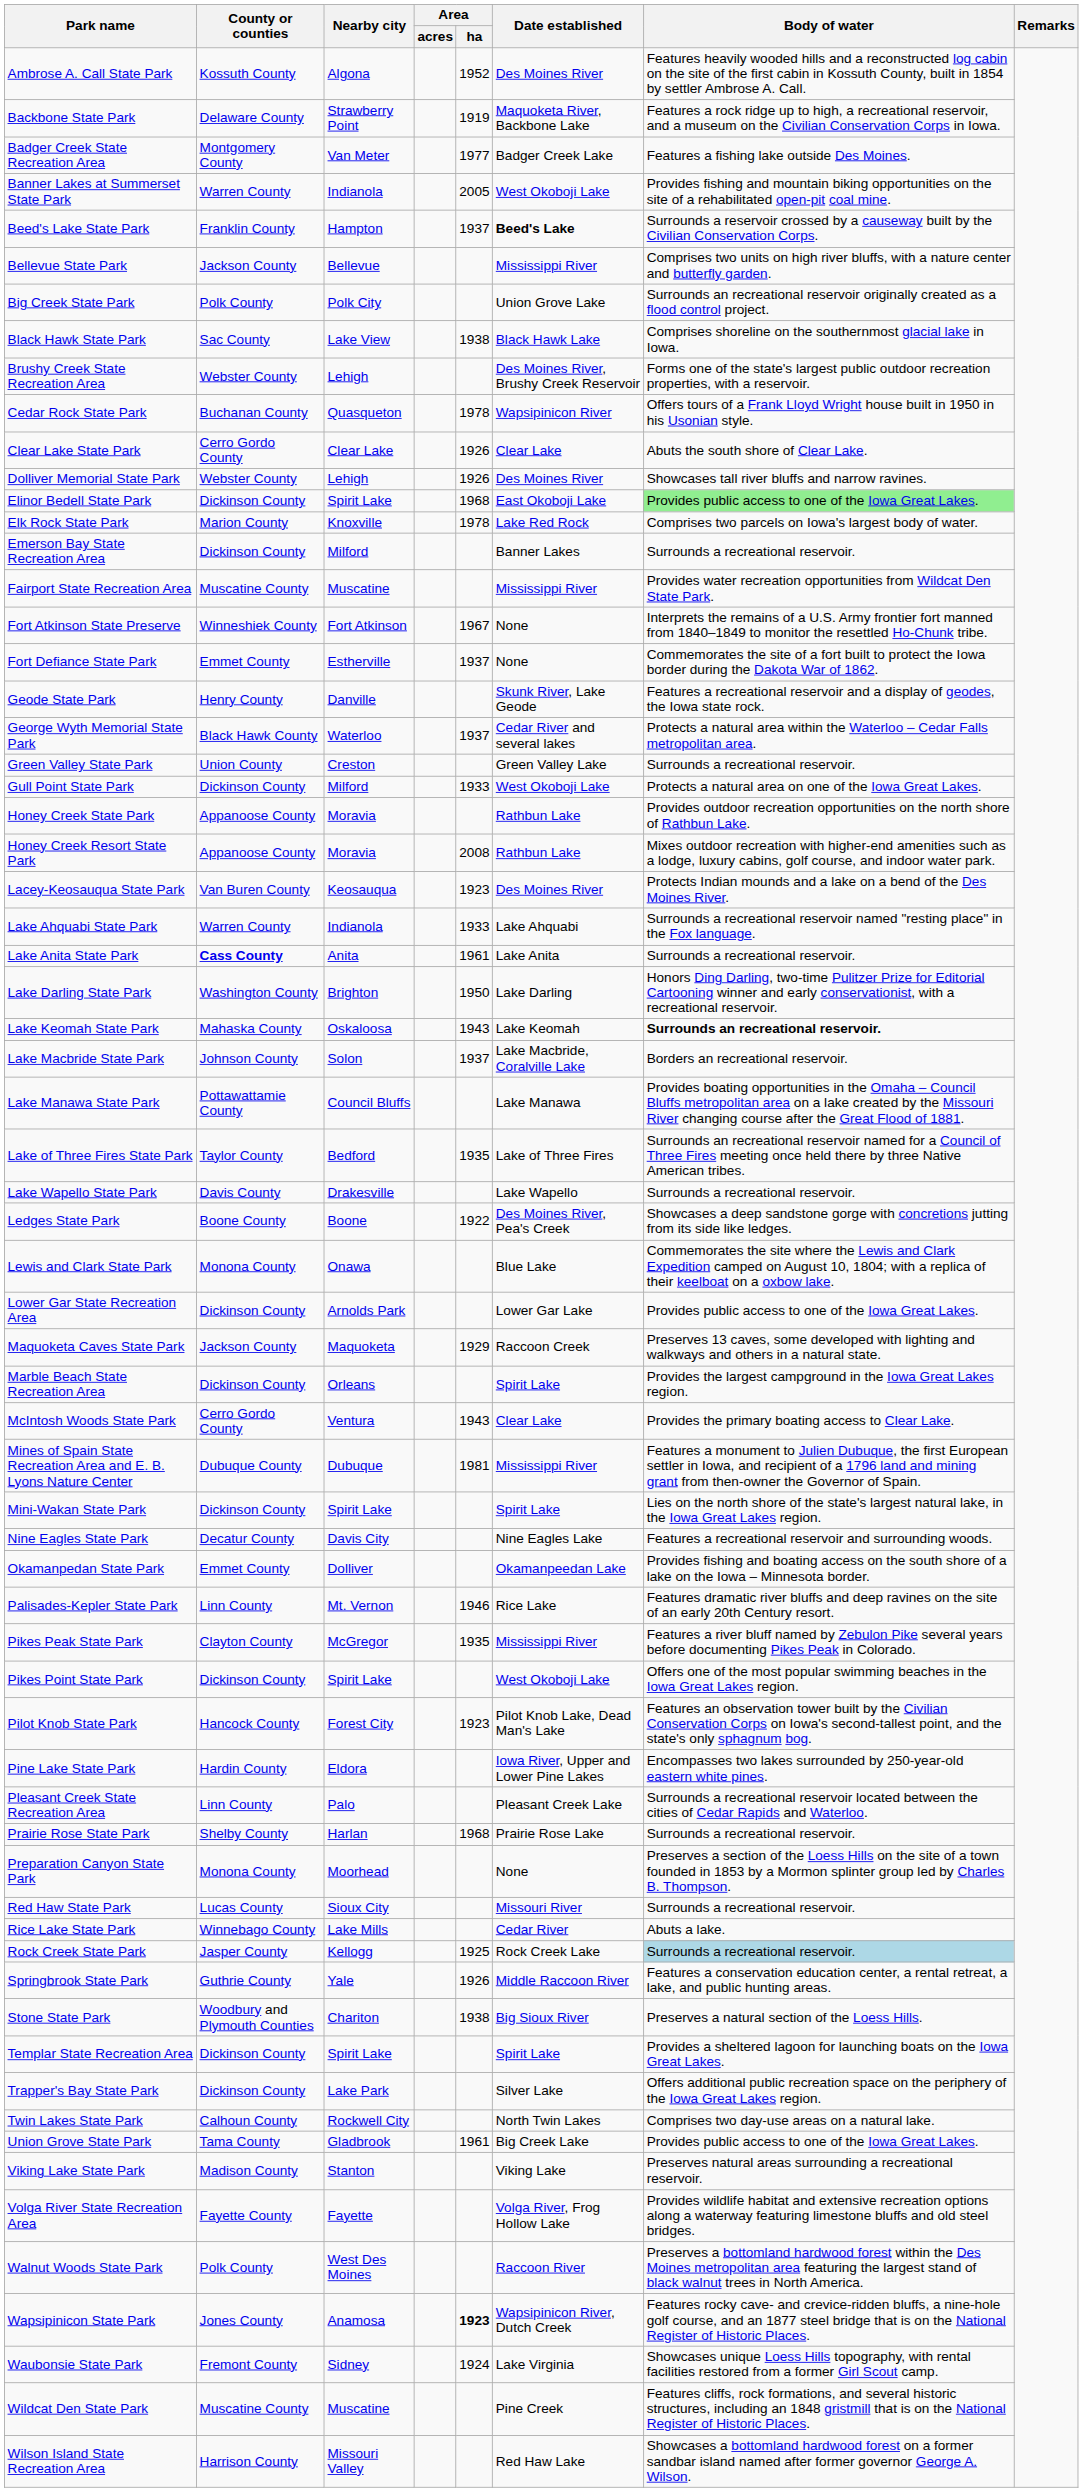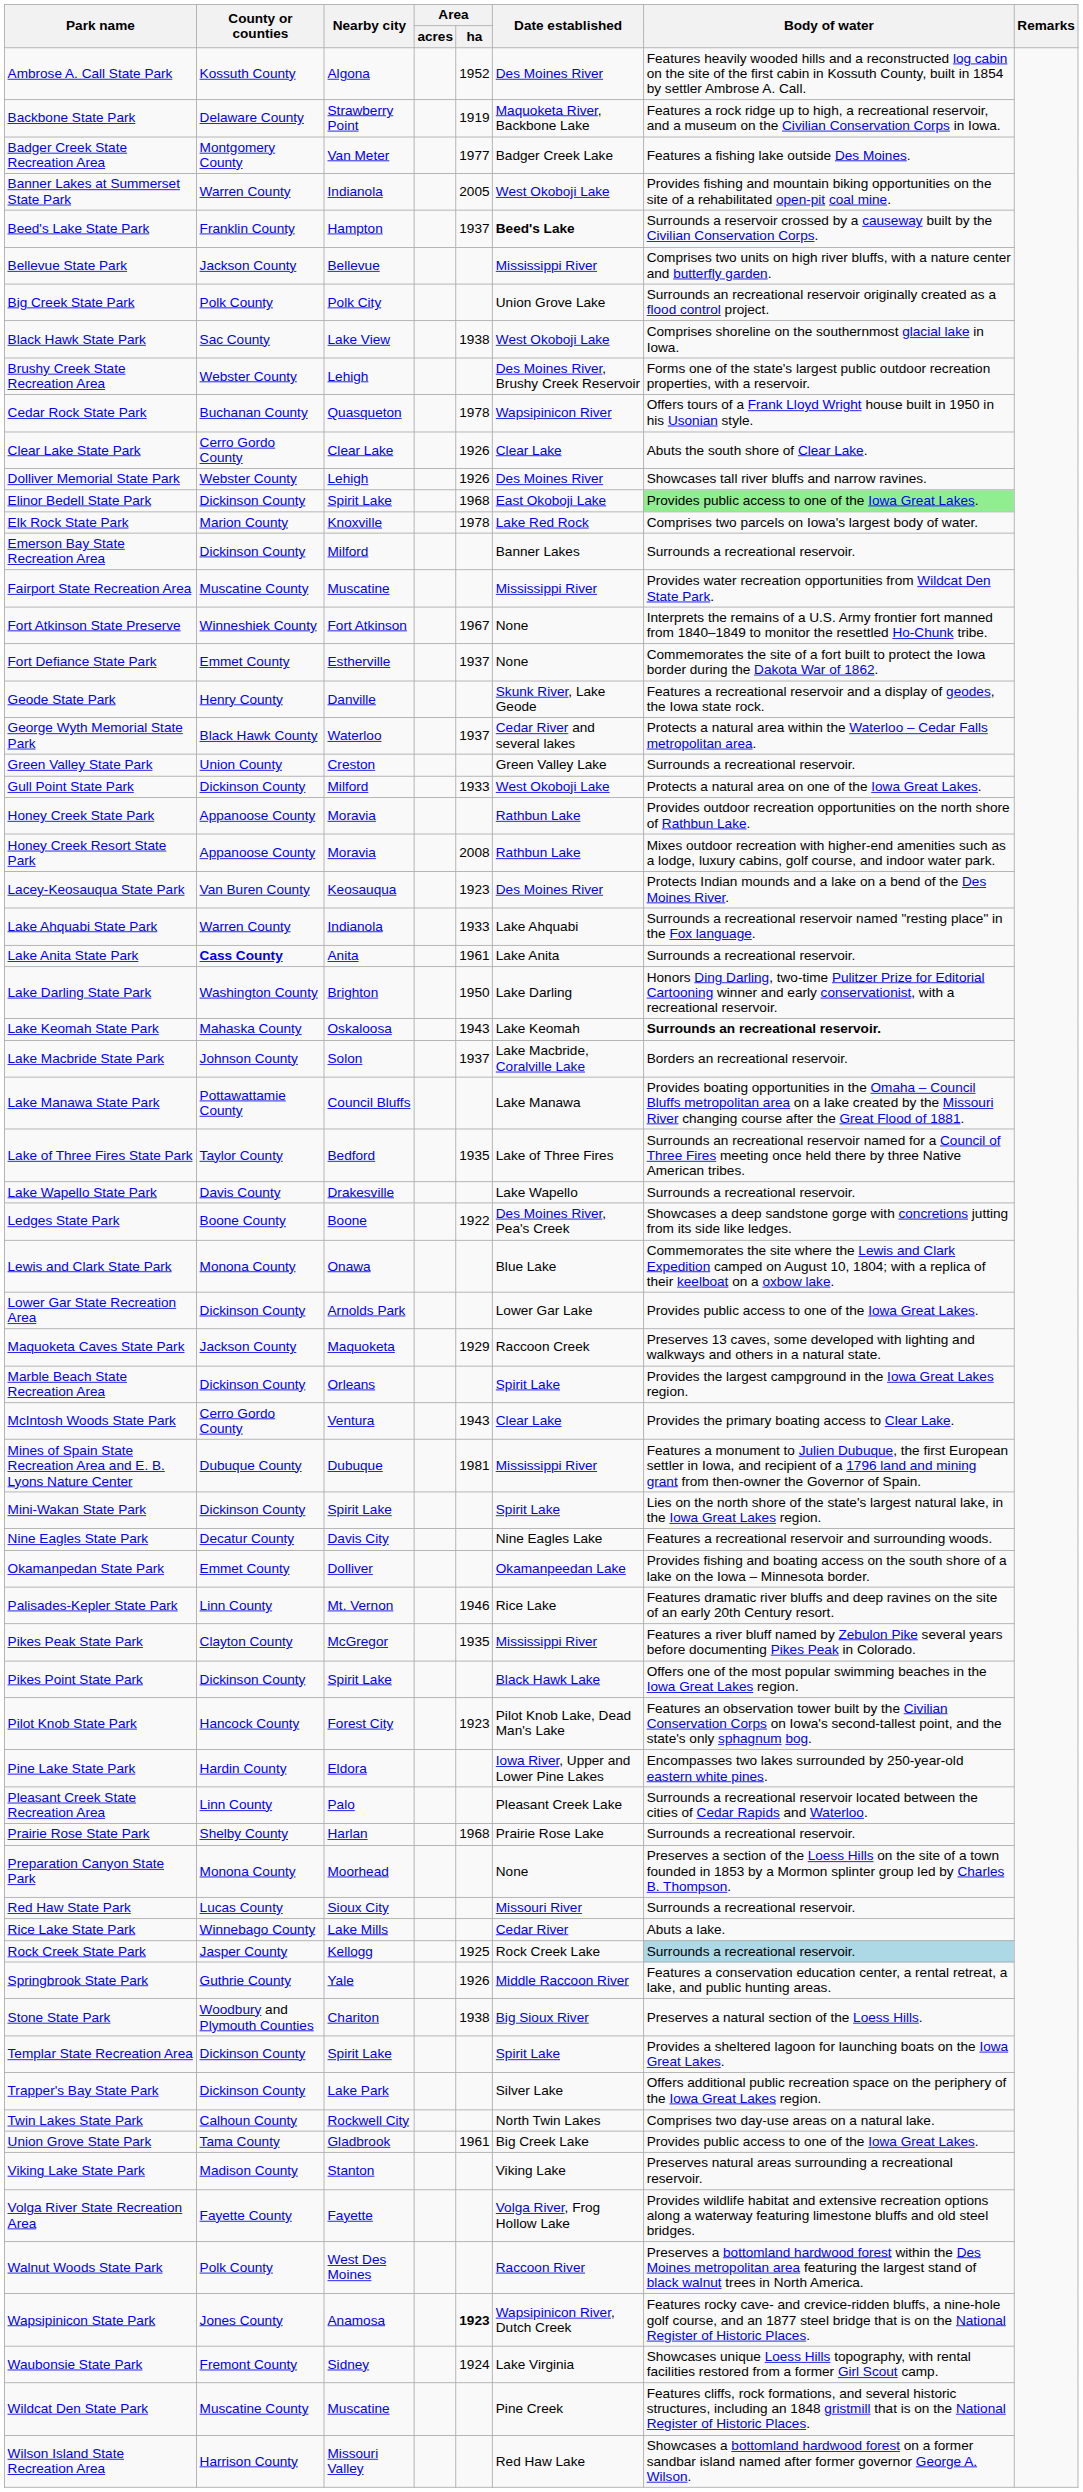Black Hawk State Park | Date established: Black Hawk Lake -> West Okoboji Lake
Pikes Point State Park | Date established: West Okoboji Lake -> Black Hawk Lake
